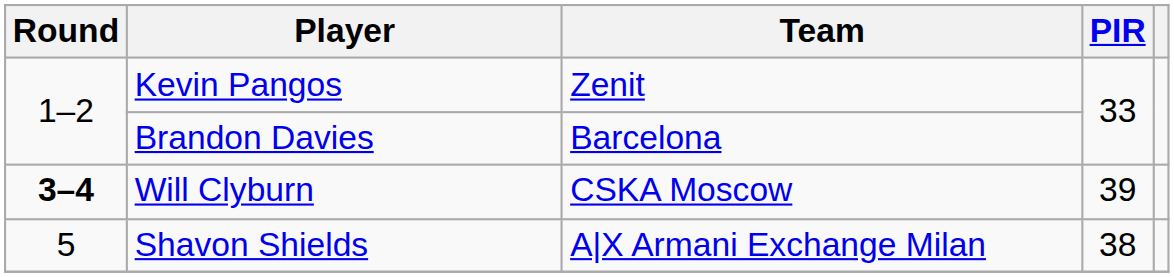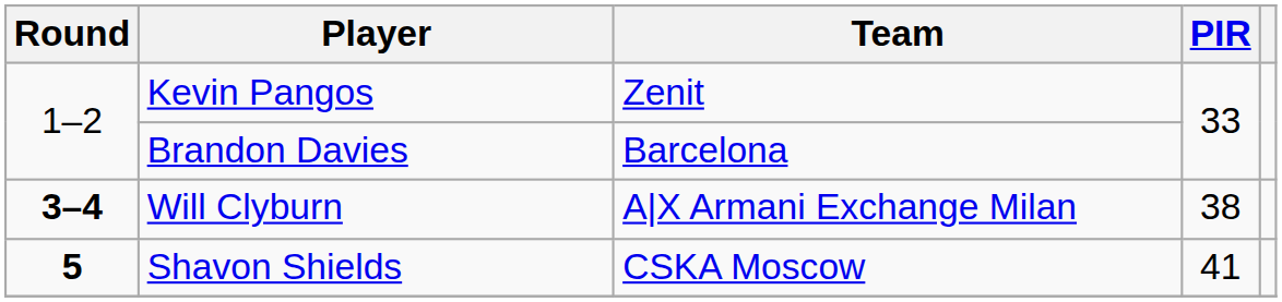Will Clyburn | Team: CSKA Moscow -> A|X Armani Exchange Milan
Will Clyburn | PIR: 39 -> 38
Shavon Shields | Round: normal -> bold
Shavon Shields | Team: A|X Armani Exchange Milan -> CSKA Moscow
Shavon Shields | PIR: 38 -> 41
